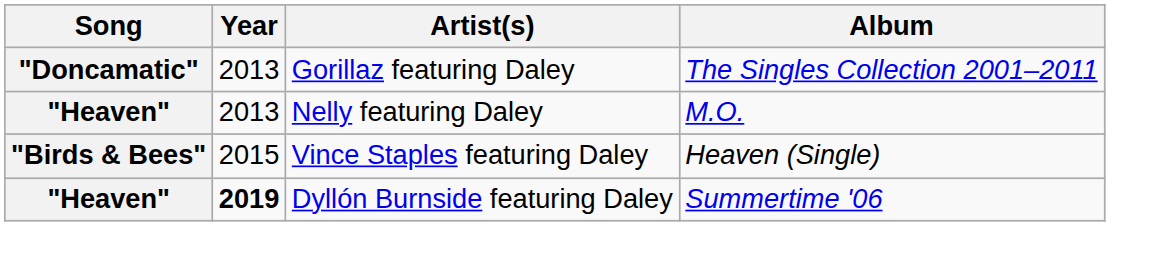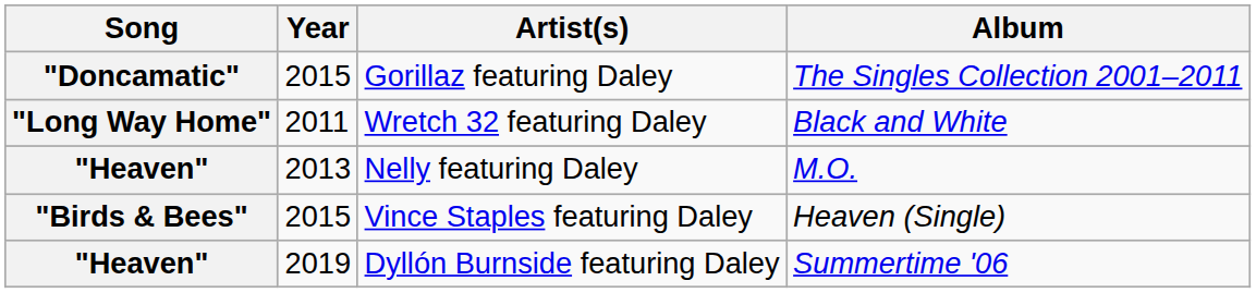Gorillaz featuring Daley | Year: 2013 -> 2015
+ row: "Long Way Home" | 2011 | Wretch 32 featuring Daley | Black and White
Dyllón Burnside featuring Daley | Year: bold -> normal
